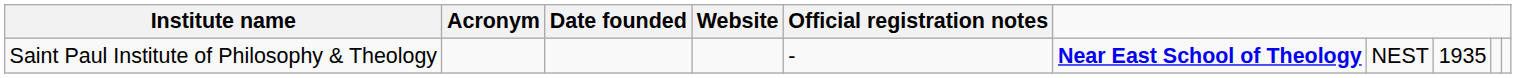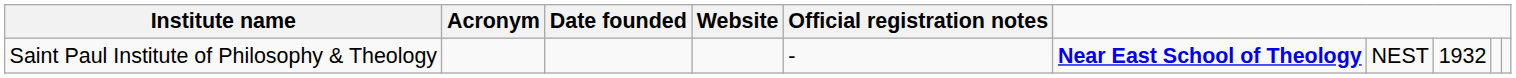Saint Paul Institute of Philosophy & Theology | column 8: 1935 -> 1932
